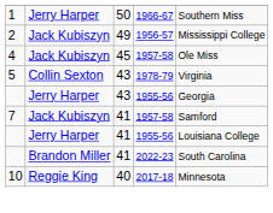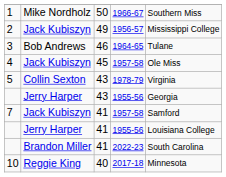1 | column 2: Jerry Harper -> Mike Nordholz
+ row: 3 | Bob Andrews | 46 | 1964-65 | Tulane
